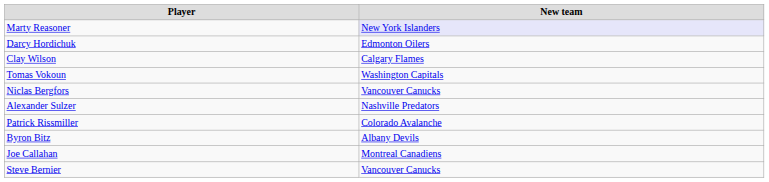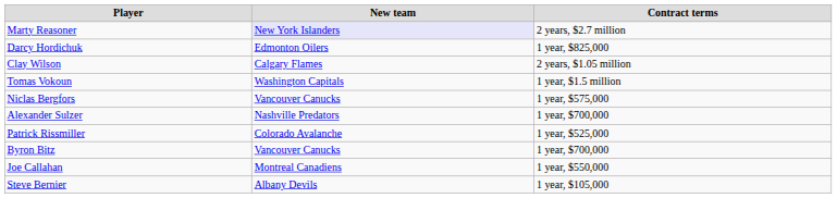+ column: Contract terms | 2 years, $2.7 million | 1 year, $825,000 | 2 years, $1.05 million | 1 year, $1.5 million | 1 year, $575,000 | 1 year, $700,000 | 1 year, $525,000 | 1 year, $700,000 | 1 year, $550,000 | 1 year, $105,000
Byron Bitz | New team: Albany Devils -> Vancouver Canucks
Steve Bernier | New team: Vancouver Canucks -> Albany Devils
